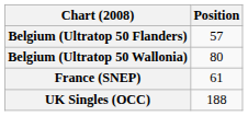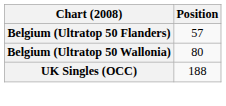- row: France (SNEP) | 61
